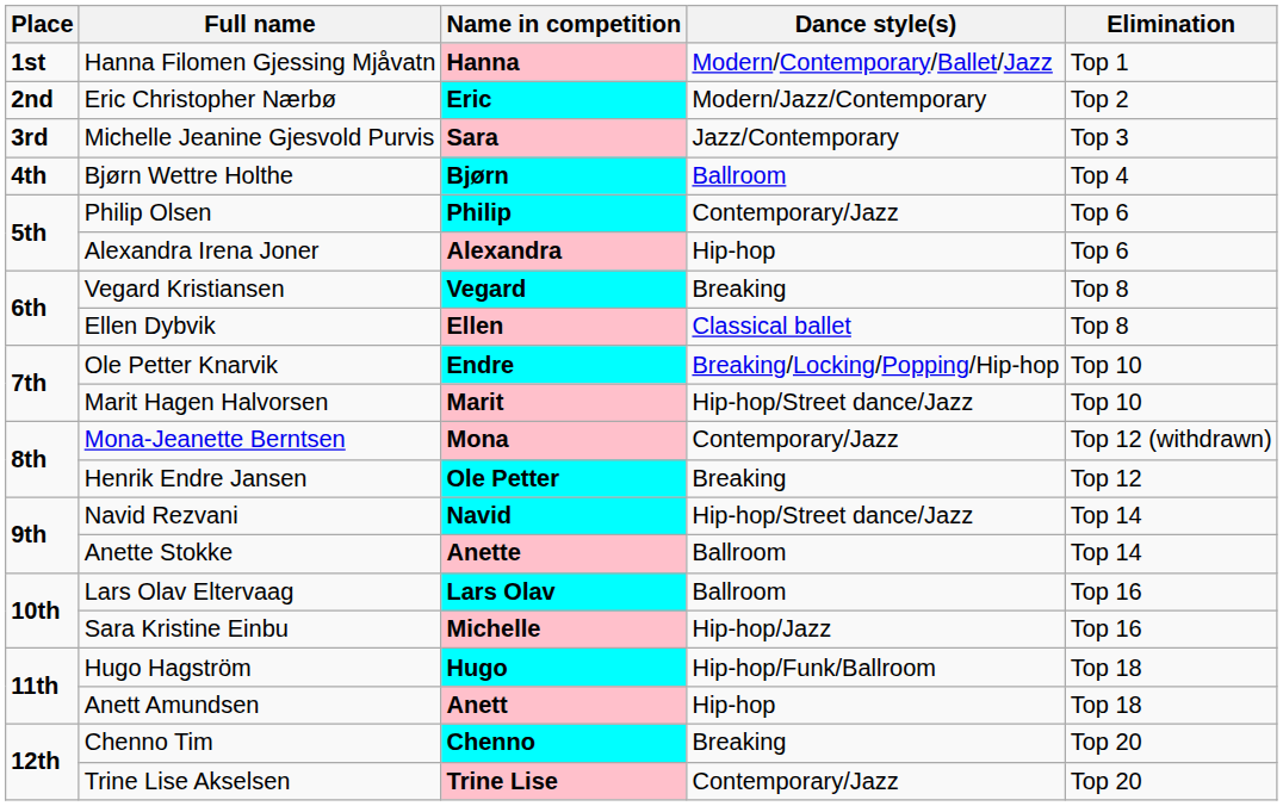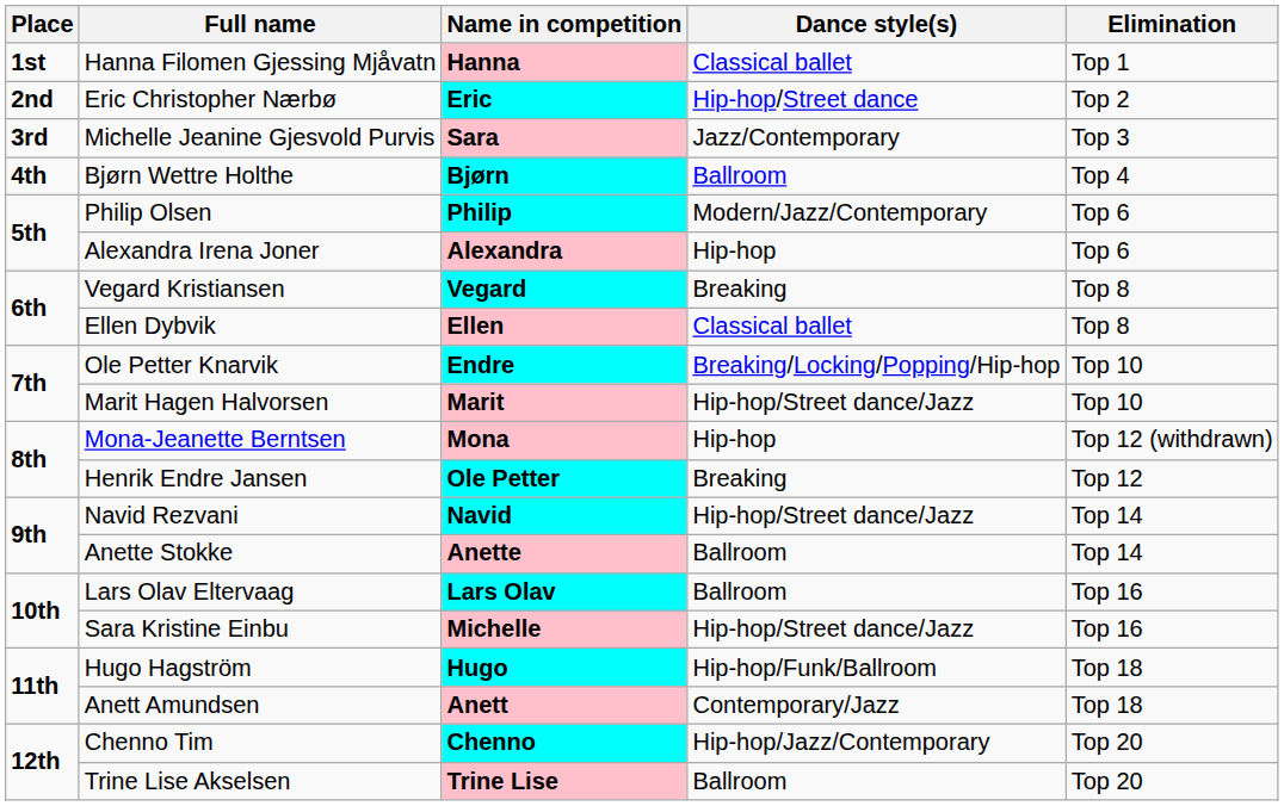Hanna Filomen Gjessing Mjåvatn | Dance style(s): Modern/Contemporary/Ballet/Jazz -> Classical ballet
Eric Christopher Nærbø | Dance style(s): Modern/Jazz/Contemporary -> Hip-hop/Street dance
Philip Olsen | Dance style(s): Contemporary/Jazz -> Modern/Jazz/Contemporary
Mona-Jeanette Berntsen | Dance style(s): Contemporary/Jazz -> Hip-hop
Sara Kristine Einbu | Dance style(s): Hip-hop/Jazz -> Hip-hop/Street dance/Jazz
Anett Amundsen | Dance style(s): Hip-hop -> Contemporary/Jazz
Chenno Tim | Dance style(s): Breaking -> Hip-hop/Jazz/Contemporary
Trine Lise Akselsen | Dance style(s): Contemporary/Jazz -> Ballroom
